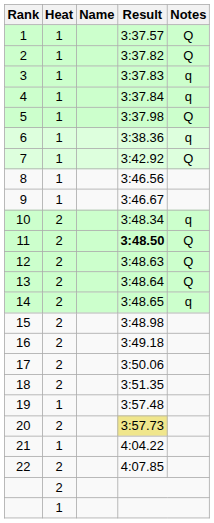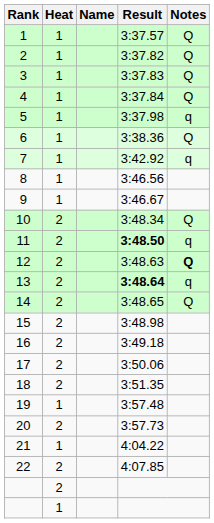3 | Notes: q -> Q
4 | Notes: q -> Q
5 | Notes: Q -> q
6 | Notes: q -> Q
7 | Notes: Q -> q
10 | Notes: q -> Q
11 | Notes: Q -> q
12 | Notes: normal -> bold
13 | Result: normal -> bold
13 | Notes: Q -> q
14 | Notes: q -> Q
20 | Result: khaki background -> no background
